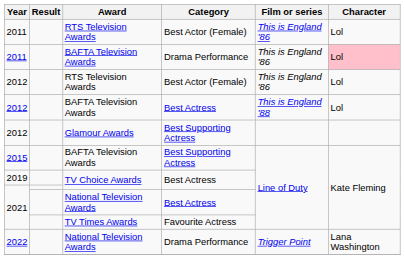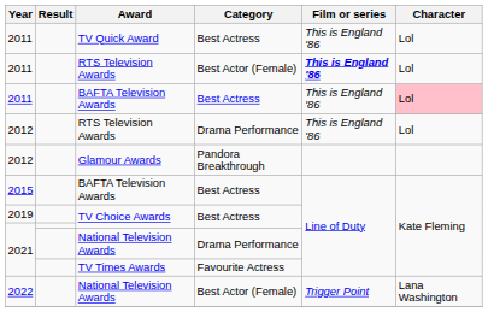+ row: 2011 | TV Quick Award | Best Actress | This is England '86 | Lol
2011 / RTS Television Awards | Film or series: normal -> bold
2011 / BAFTA Television Awards | Category: Drama Performance -> Best Actress
2012 / RTS Television Awards | Category: Best Actor (Female) -> Drama Performance
- row: 2012 | BAFTA Television Awards | Best Actress | This is England '88 | Lol
Glamour Awards | Category: Best Supporting Actress -> Pandora Breakthrough
2015 / BAFTA Television Awards | Category: Best Supporting Actress -> Best Actress
2021 / National Television Awards | Category: Best Actress -> Drama Performance
2022 / National Television Awards | Category: Drama Performance -> Best Actor (Female)
